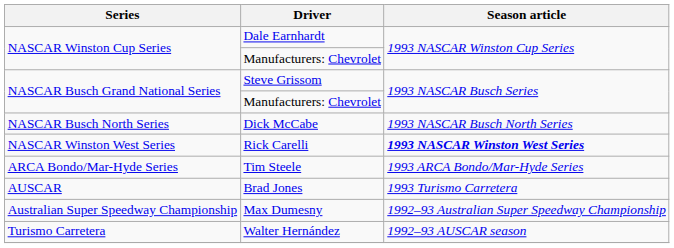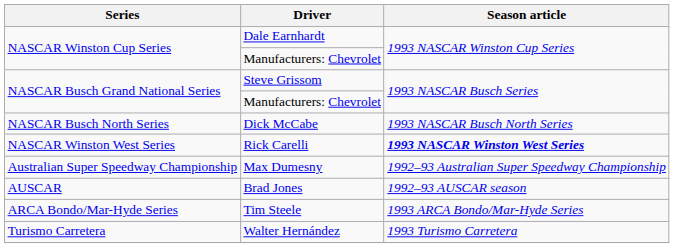rows swapped: Tim Steele <-> Max Dumesny
Brad Jones | Season article: 1993 Turismo Carretera -> 1992–93 AUSCAR season
Walter Hernández | Season article: 1992–93 AUSCAR season -> 1993 Turismo Carretera
